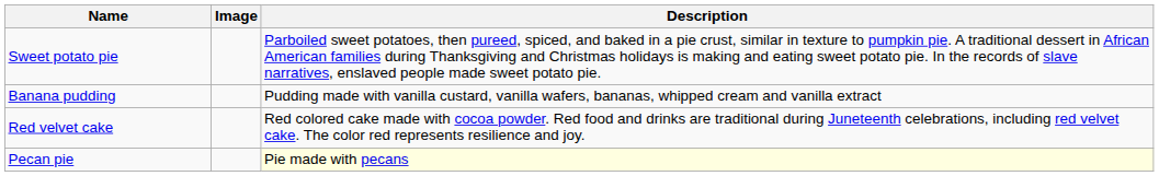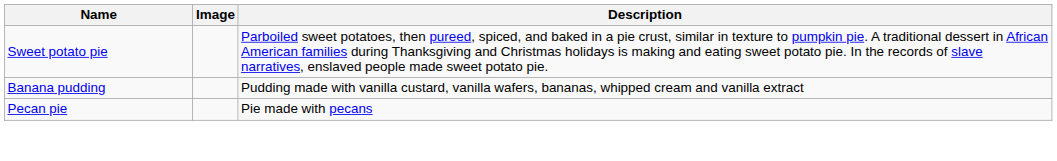- row: Red velvet cake | Red colored cake made with cocoa powder. Red food and drinks are traditional during Juneteenth celebrations, including red velvet cake. The color red represents resilience and joy.
Pecan pie | Description: lightyellow background -> no background
